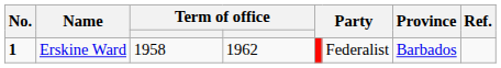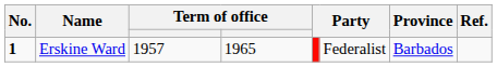Erskine Ward | column 3: 1958 -> 1957
Erskine Ward | column 4: 1962 -> 1965
